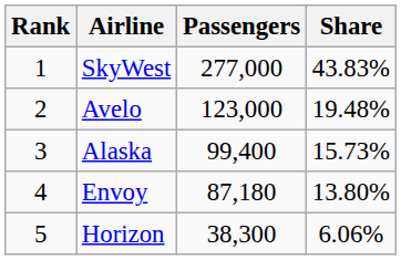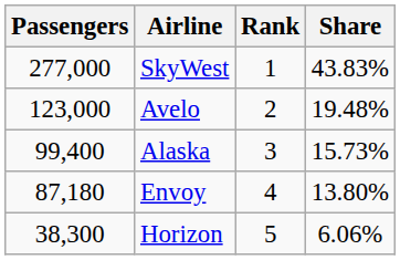columns swapped: Rank <-> Passengers
